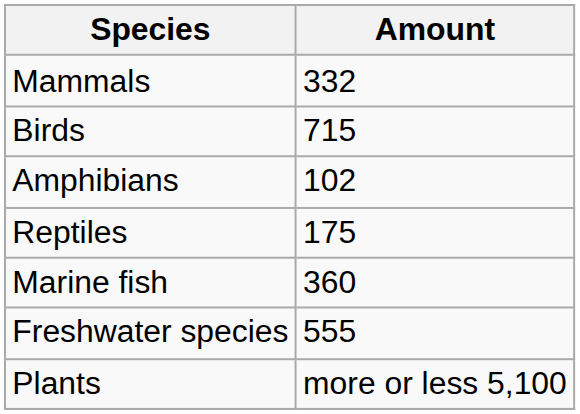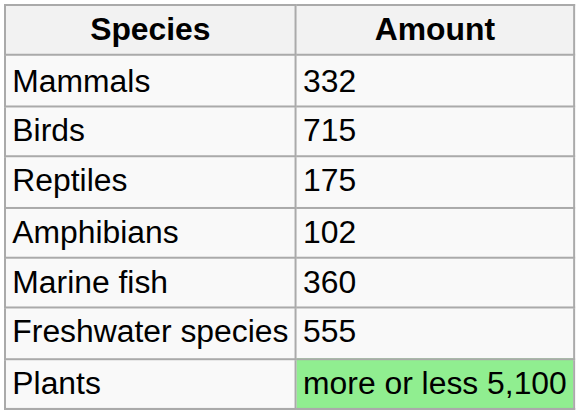rows swapped: Reptiles <-> Amphibians
Plants | Amount: no background -> lightgreen background
